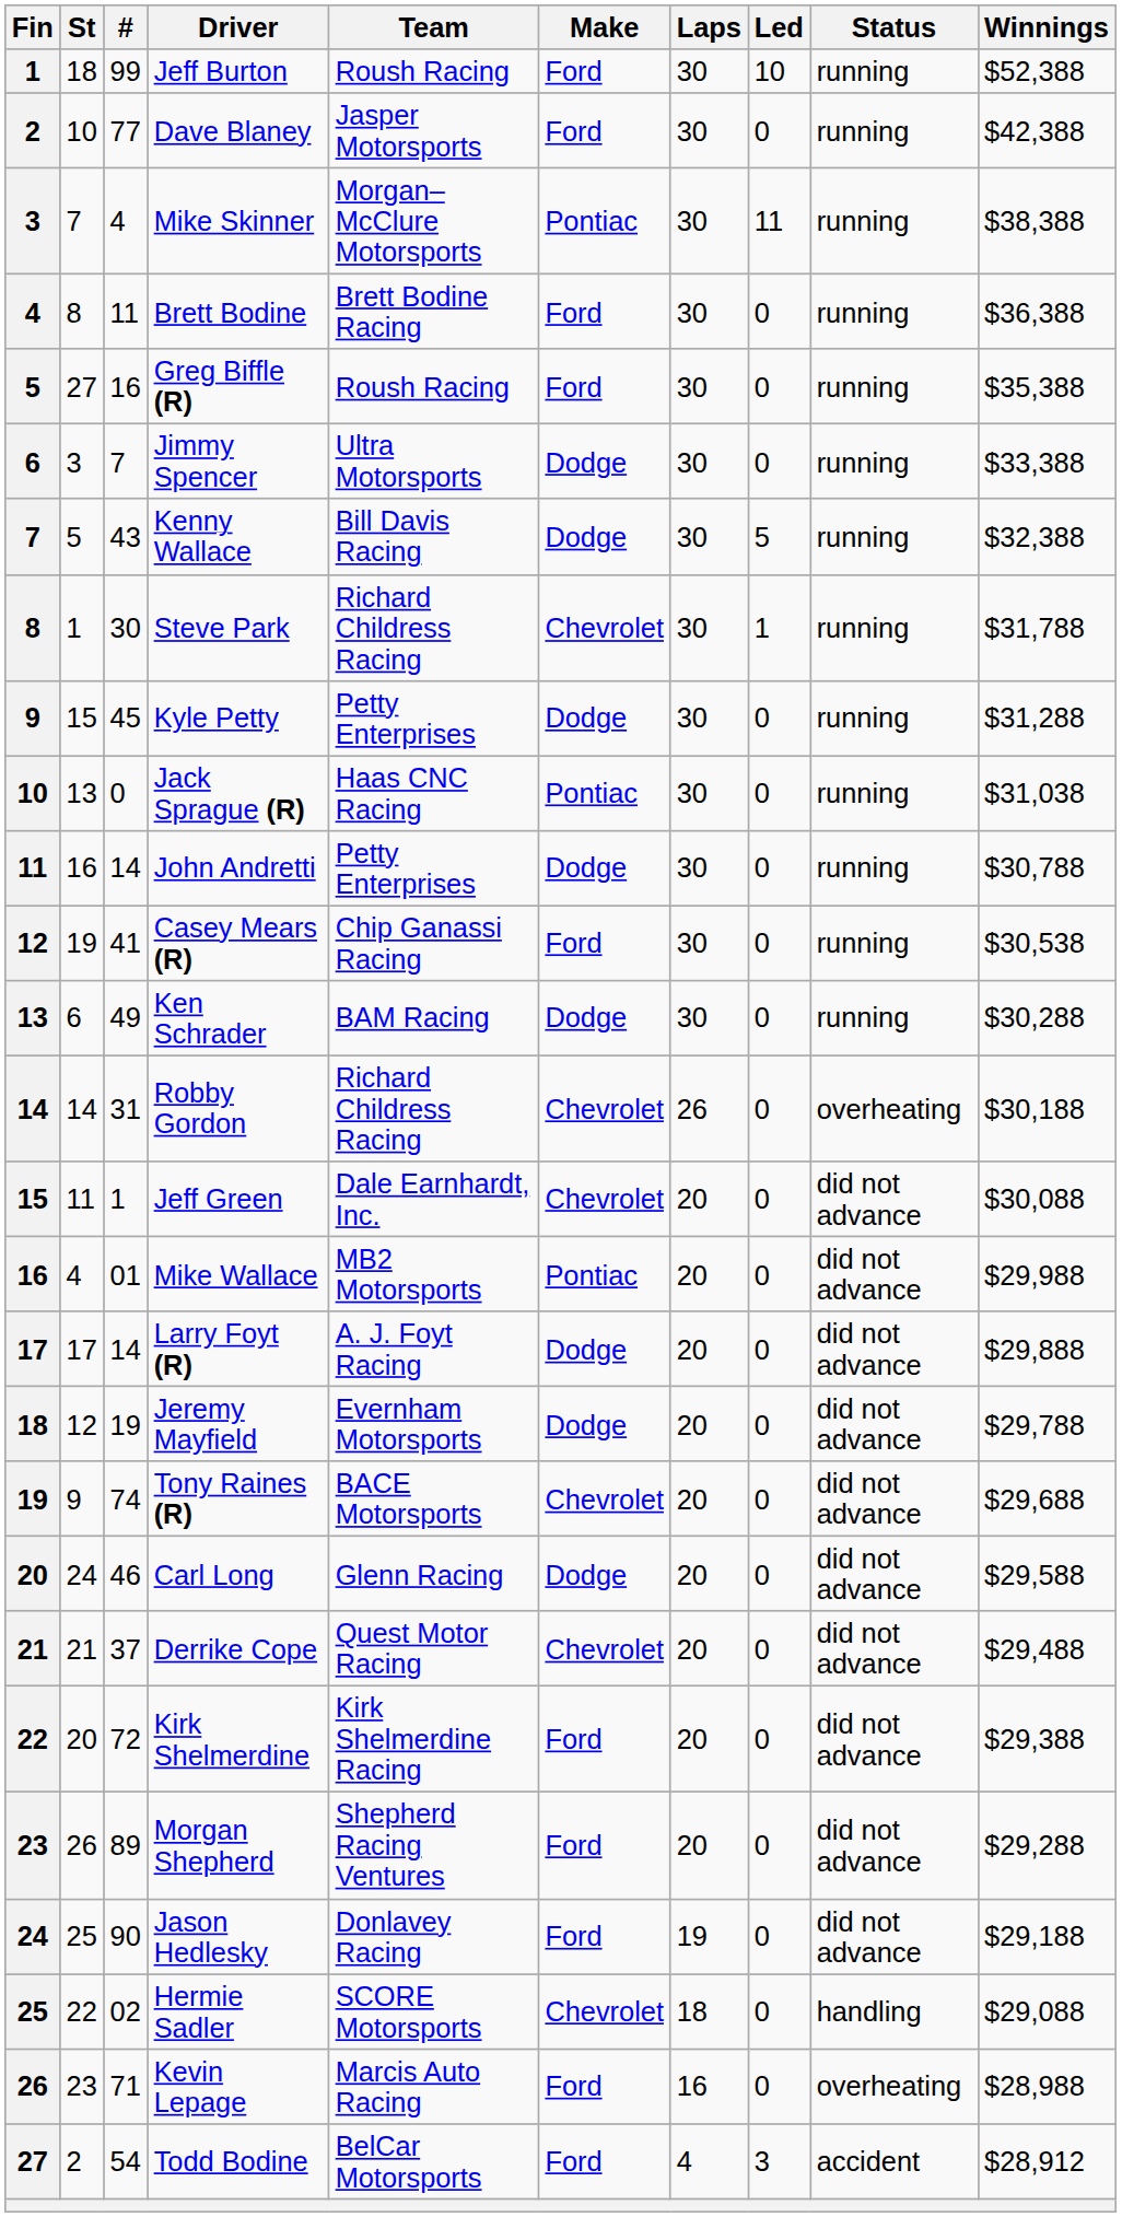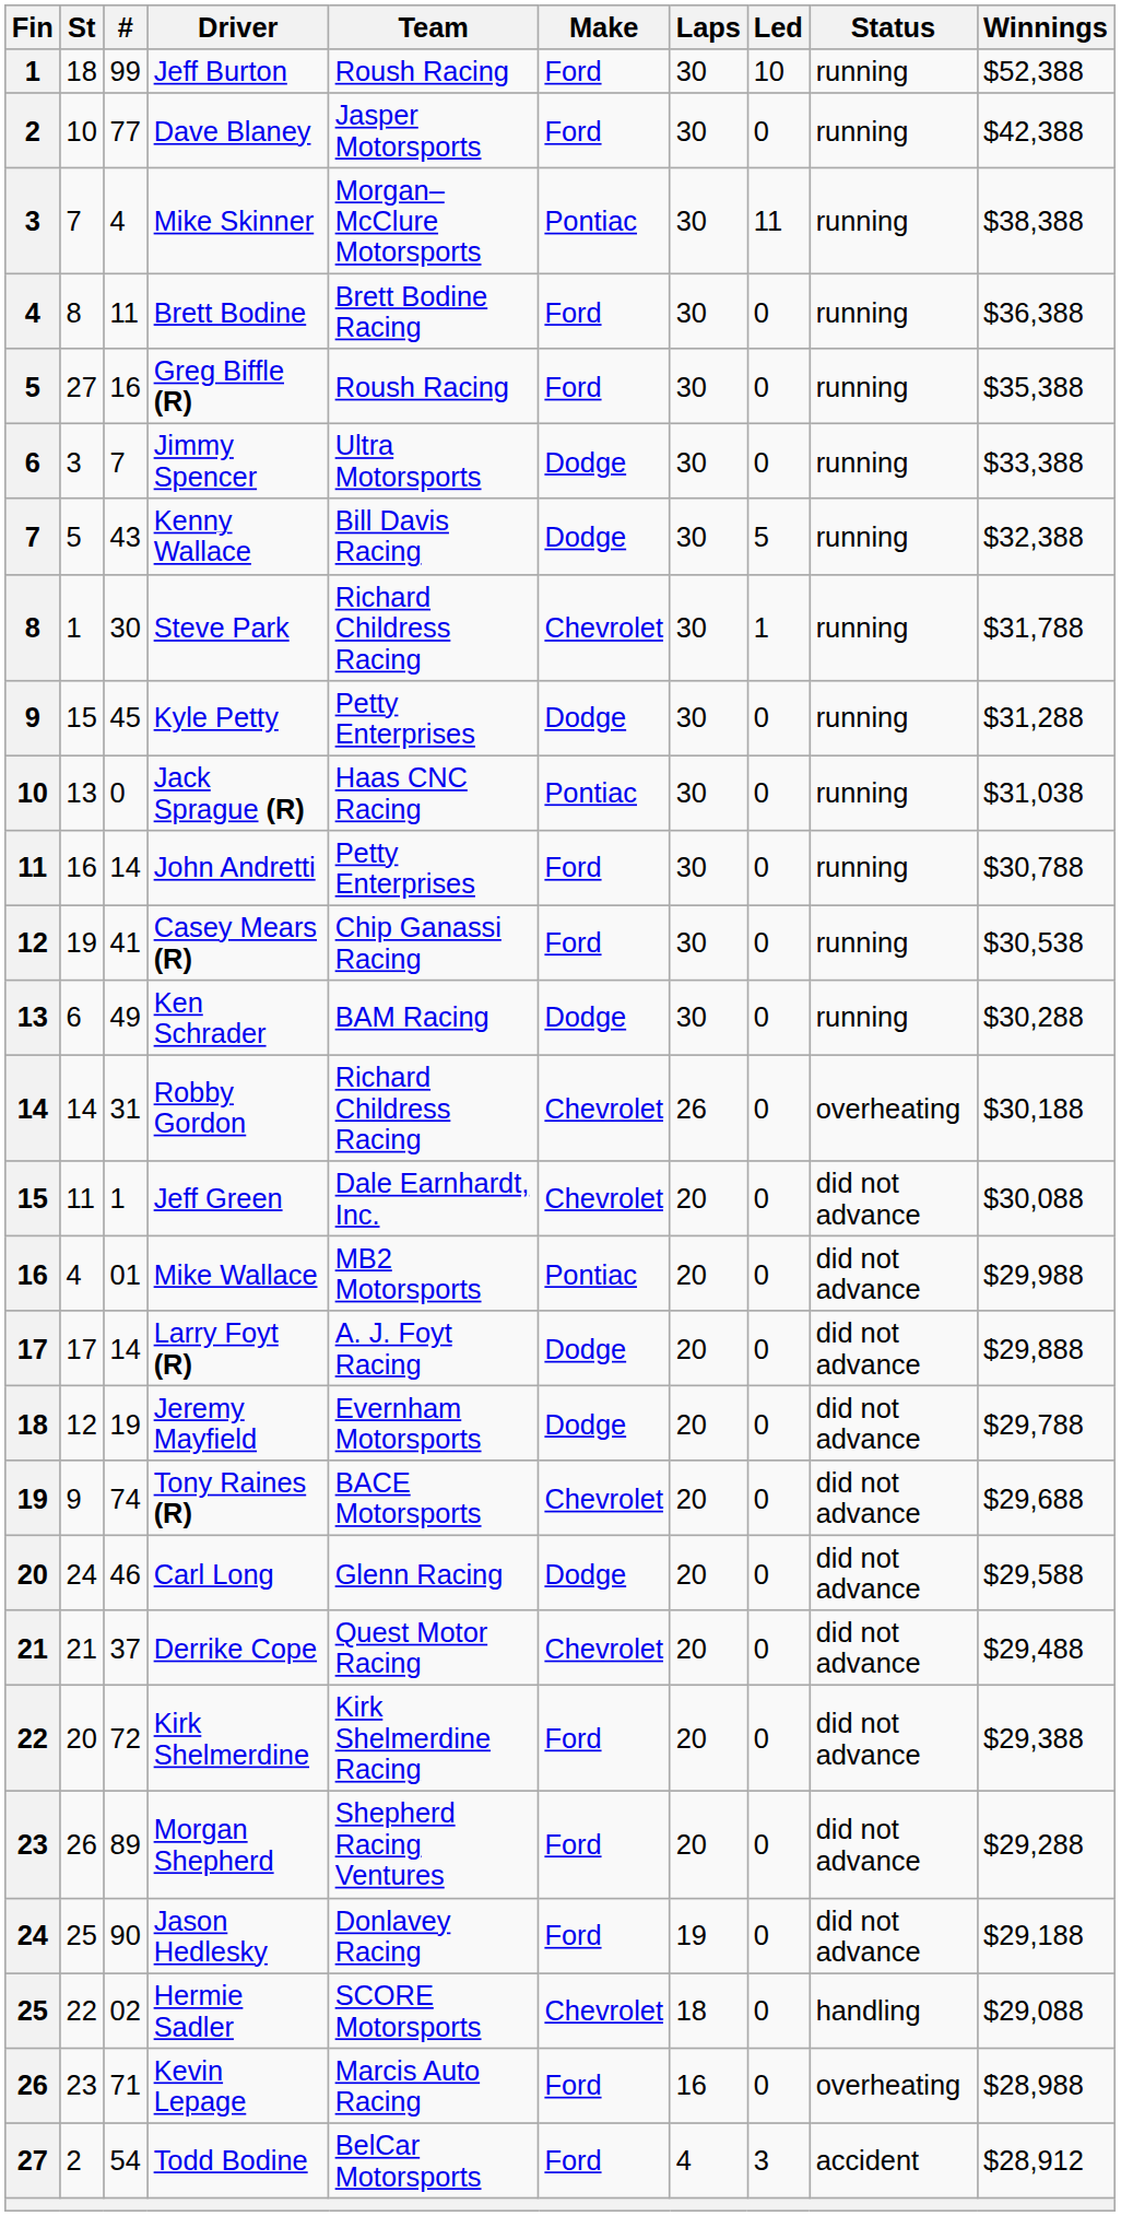John Andretti | Make: Dodge -> Ford
